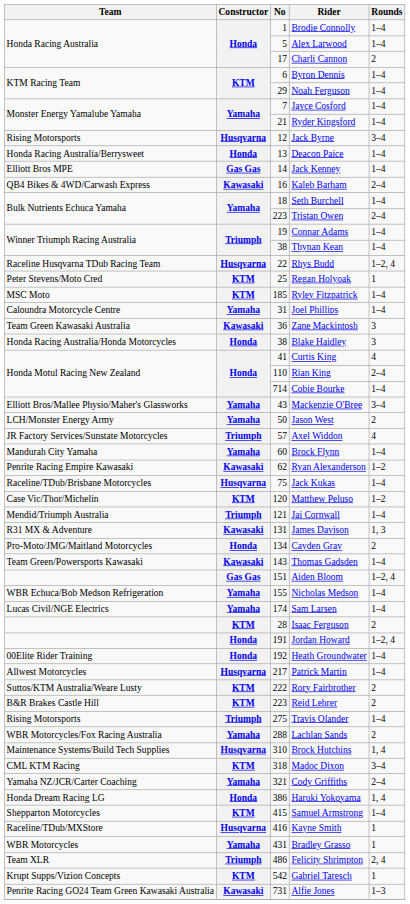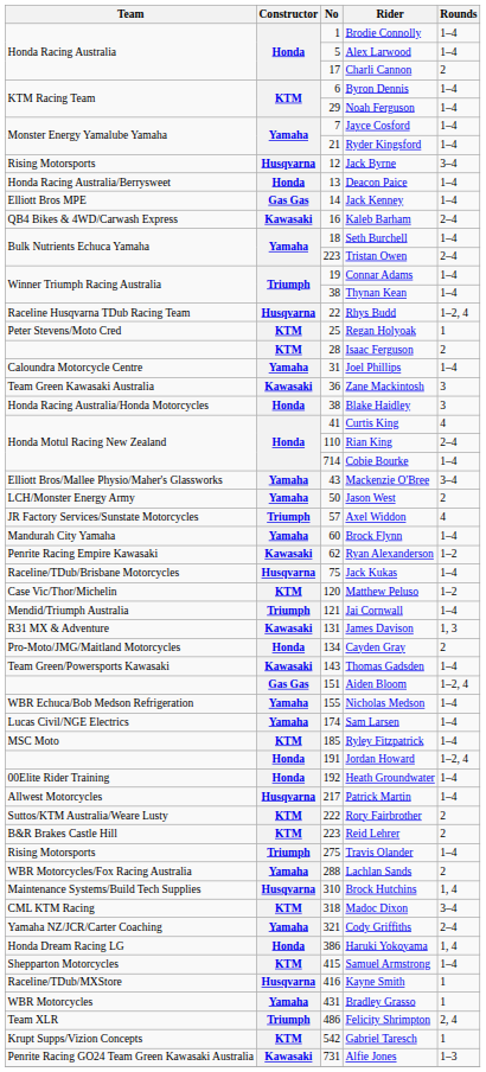rows swapped: Isaac Ferguson <-> Ryley Fitzpatrick
